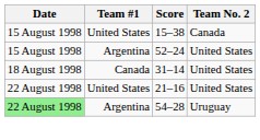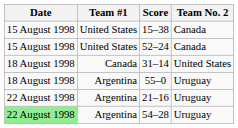52–24 | Team #1: Argentina -> United States
52–24 | Team No. 2: United States -> Canada
+ row: 18 August 1998 | Argentina | 55–0 | Uruguay
21–16 | Team #1: United States -> Argentina
21–16 | Team No. 2: United States -> Uruguay
